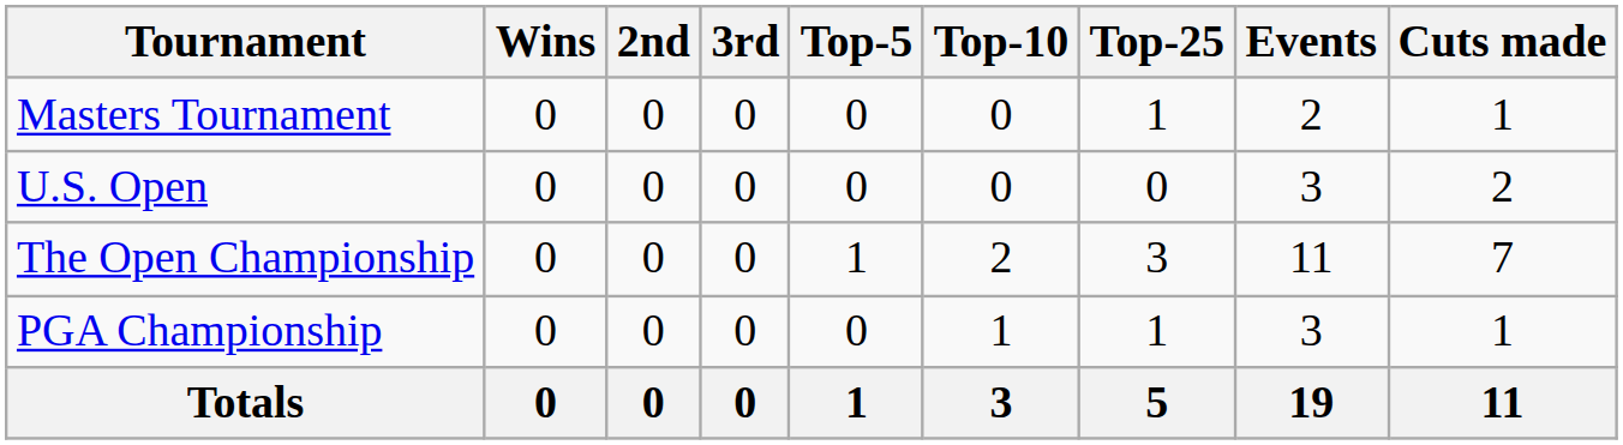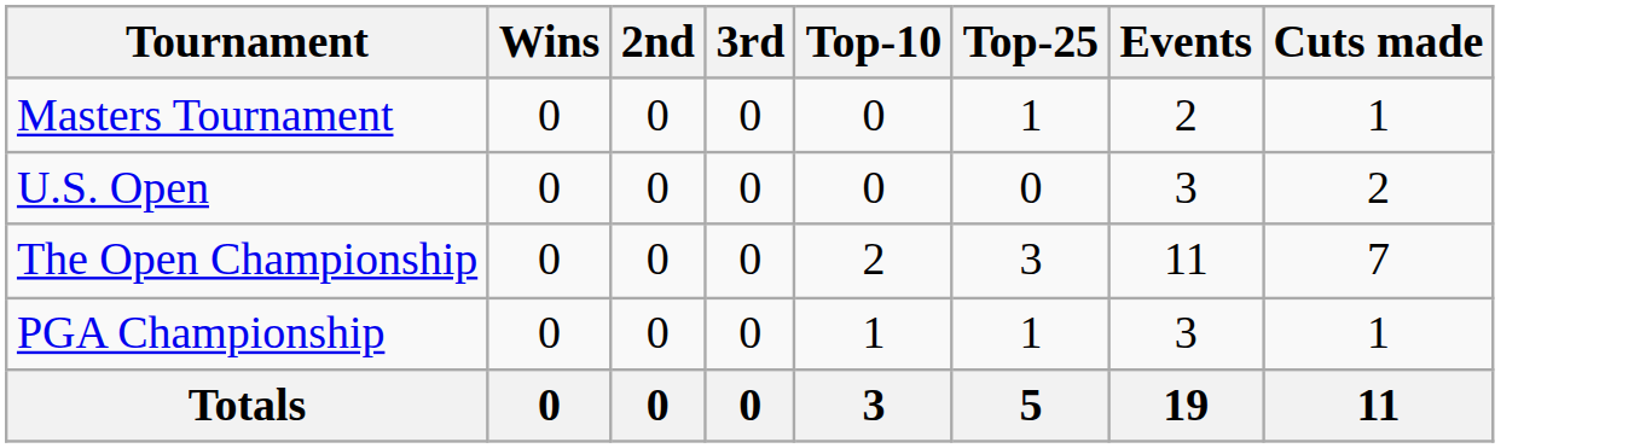- column: Top-5 | 0 | 0 | 1 | 0 | 1
